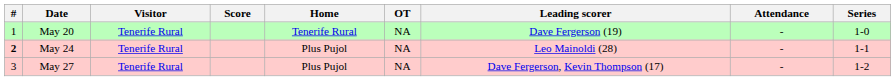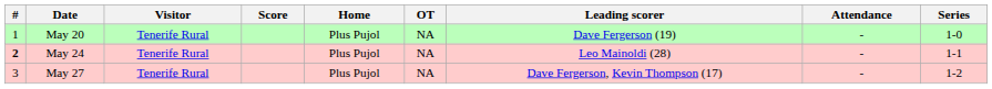May 20 | Home: Tenerife Rural -> Plus Pujol
